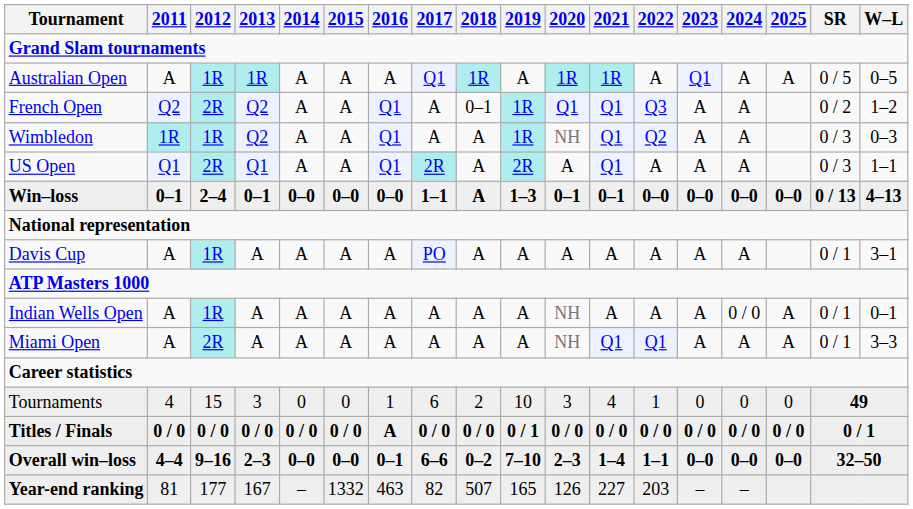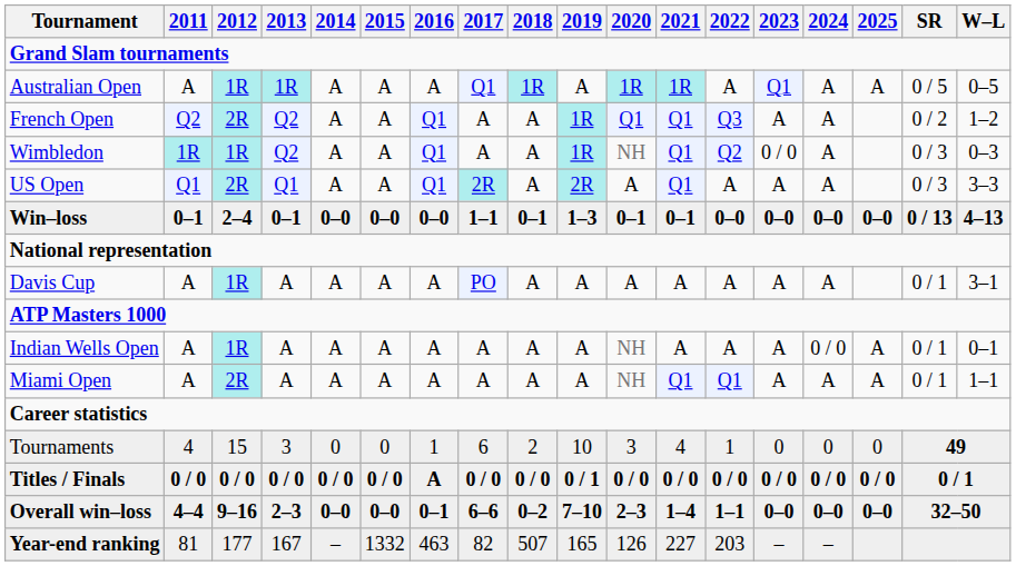French Open | 2018: 0–1 -> A
Wimbledon | 2023: A -> 0 / 0
US Open | W–L: 1–1 -> 3–3
Win–loss | 2018: A -> 0–1
Miami Open | W–L: 3–3 -> 1–1
